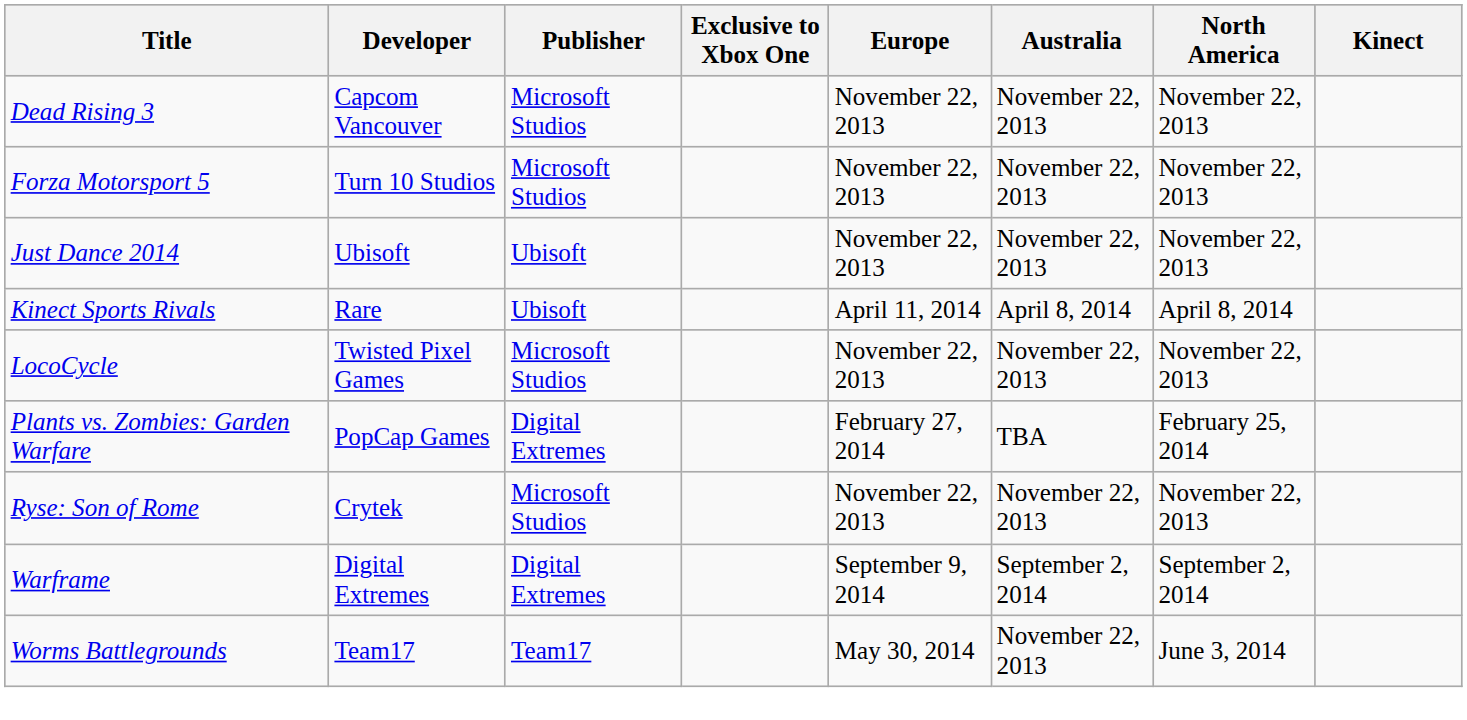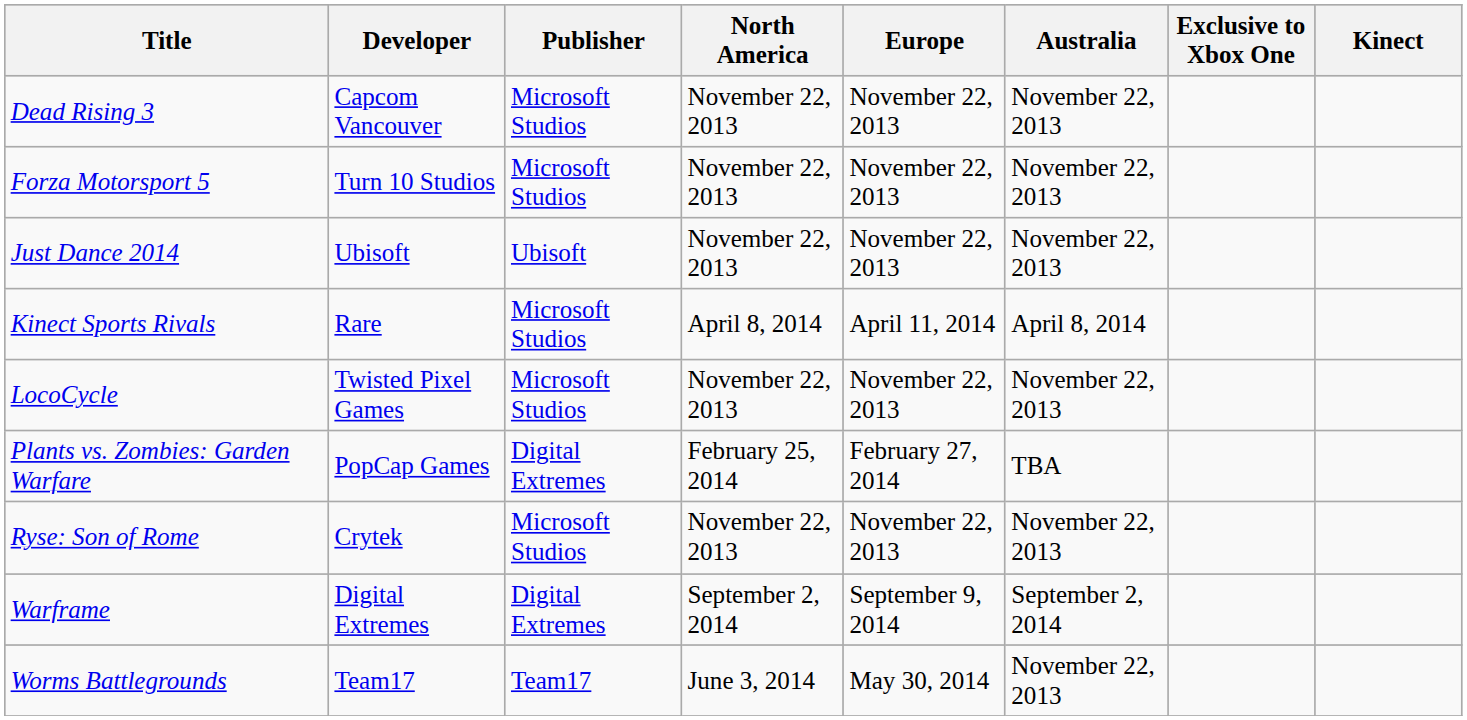columns swapped: North America <-> Exclusive to Xbox One
Kinect Sports Rivals | Publisher: Ubisoft -> Microsoft Studios
